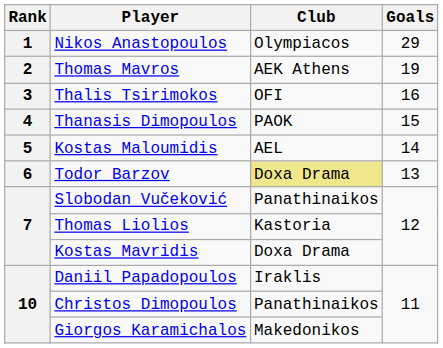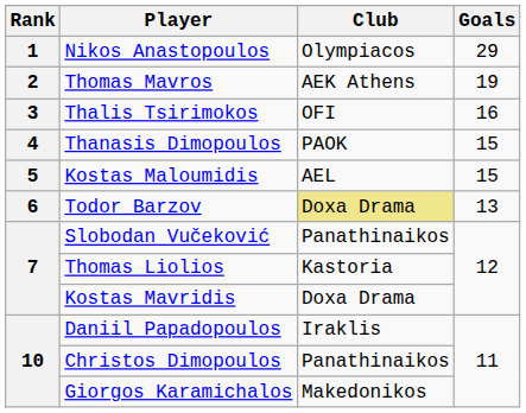Kostas Maloumidis | Goals: 14 -> 15
